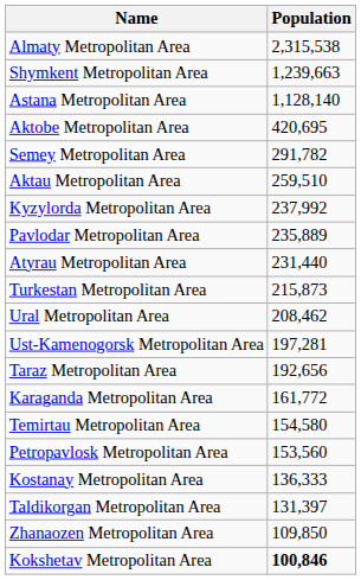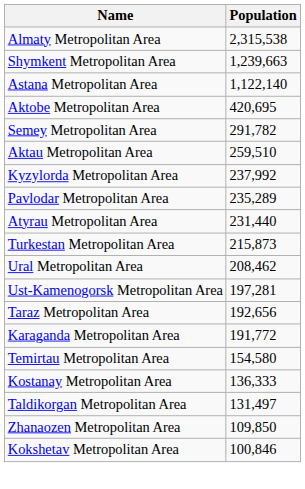Astana Metropolitan Area | Population: 1,128,140 -> 1,122,140
Pavlodar Metropolitan Area | Population: 235,889 -> 235,289
Karaganda Metropolitan Area | Population: 161,772 -> 191,772
- row: Petropavlosk Metropolitan Area | 153,560
Taldikorgan Metropolitan Area | Population: 131,397 -> 131,497
Kokshetav Metropolitan Area | Population: bold -> normal
